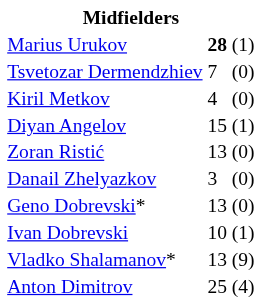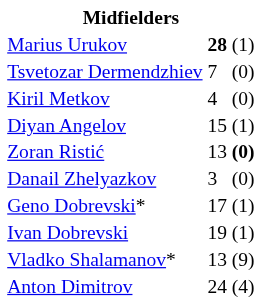Zoran Ristić | column 3: normal -> bold
Geno Dobrevski* | column 2: 13 -> 17
Geno Dobrevski* | column 3: (0) -> (1)
Ivan Dobrevski | column 2: 10 -> 19
Anton Dimitrov | column 2: 25 -> 24
